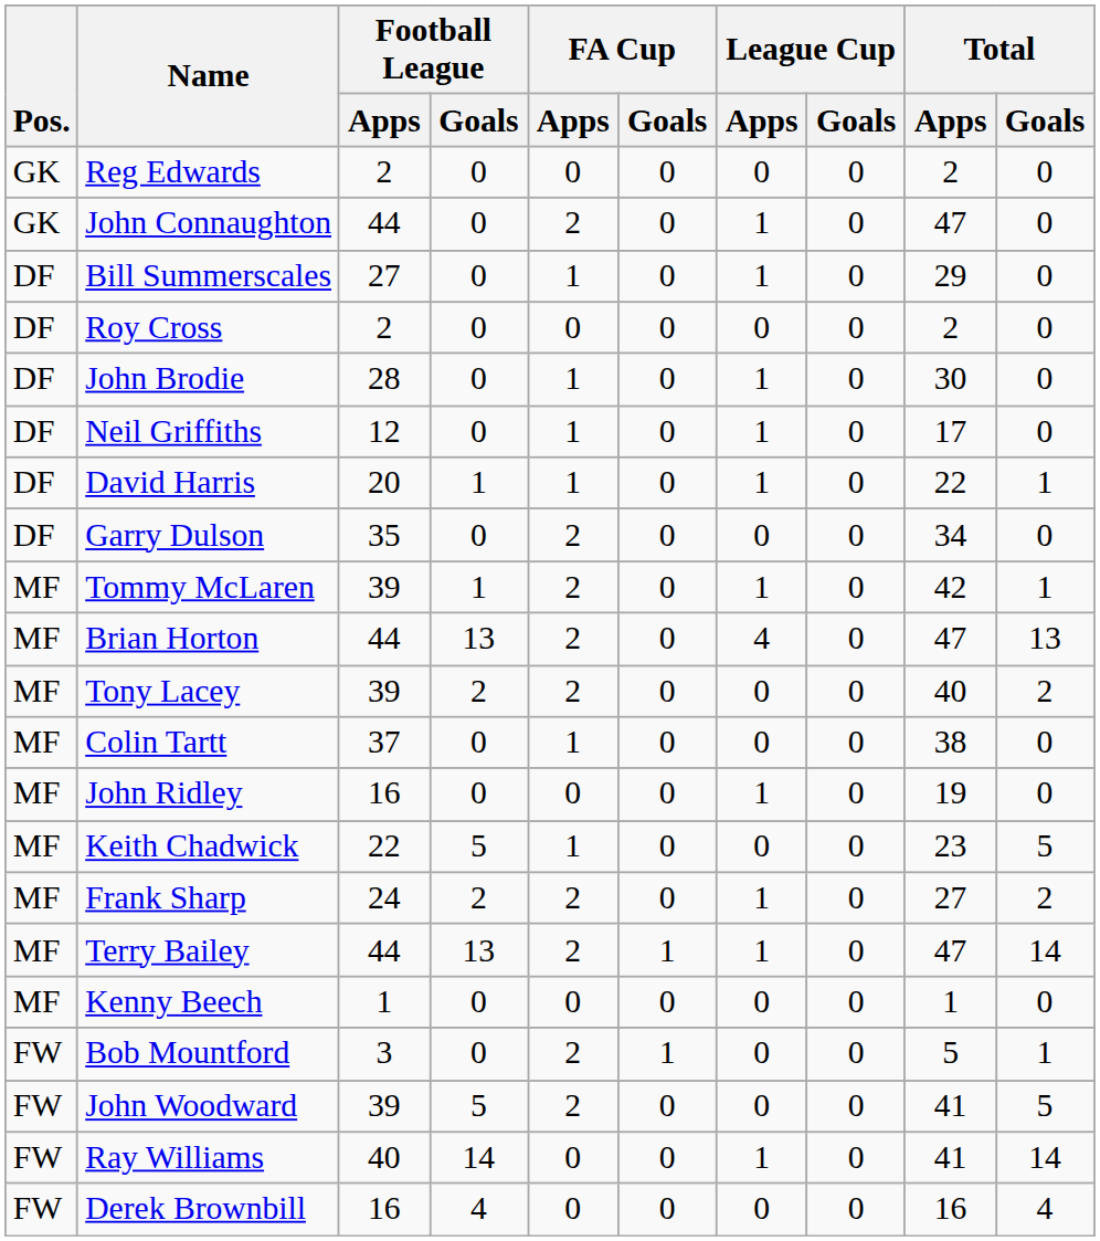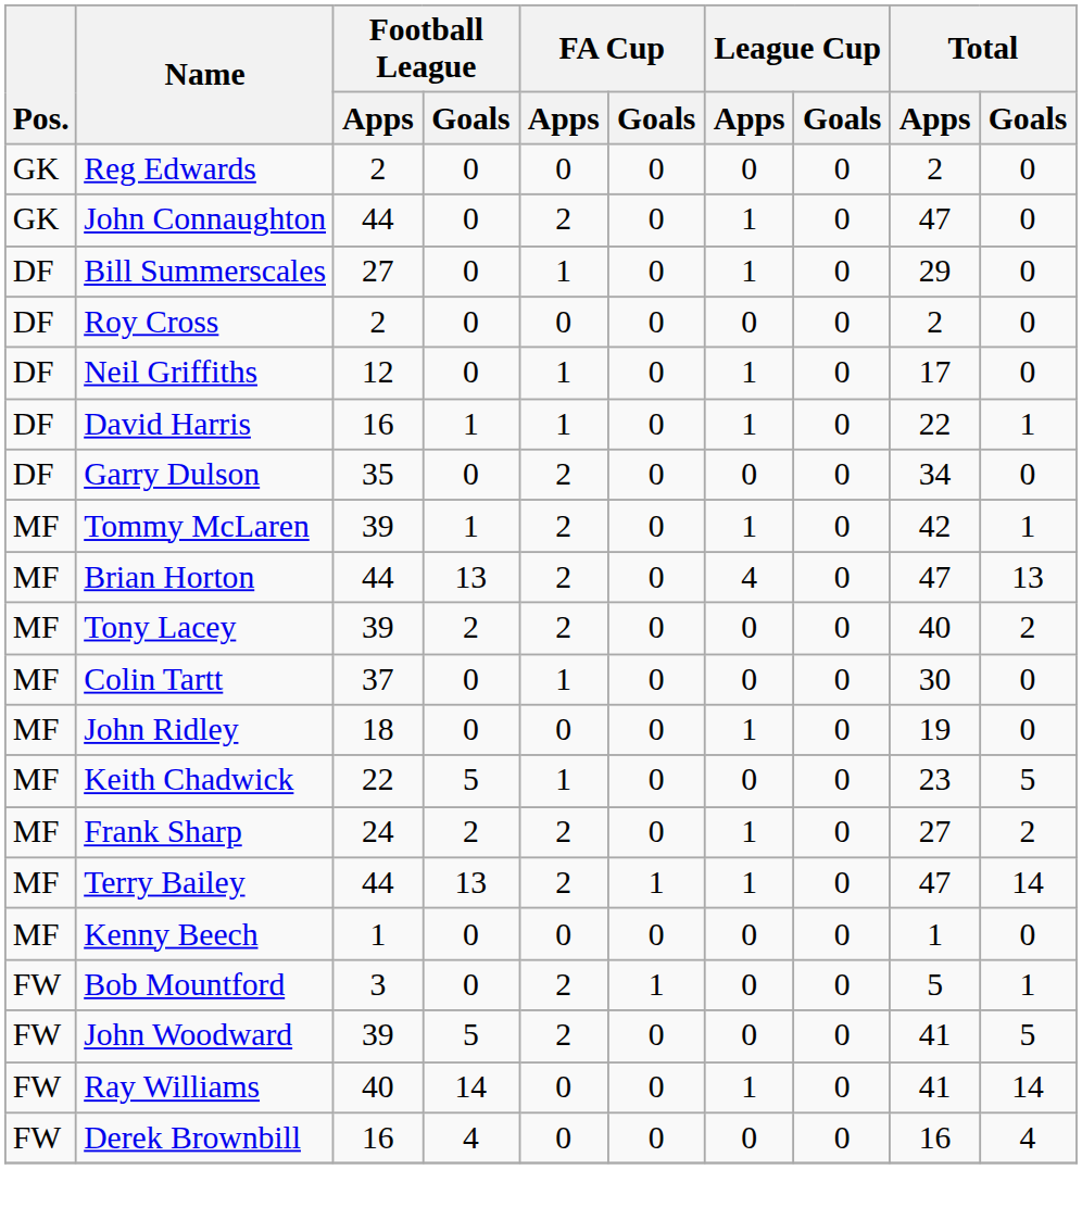- row: DF | John Brodie | 28 | 0 | 1 | 0 | 1 | 0 | 30 | 0
David Harris | Football League / Apps: 20 -> 16
Colin Tartt | Total / Apps: 38 -> 30
John Ridley | Football League / Apps: 16 -> 18
